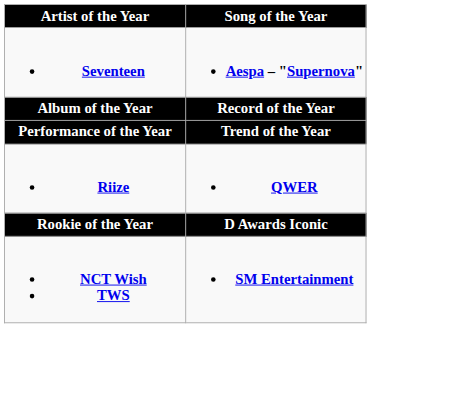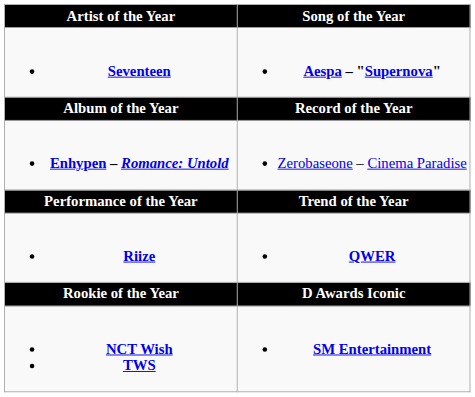+ row: Enhypen – Romance: Untold | Zerobaseone – Cinema Paradise
